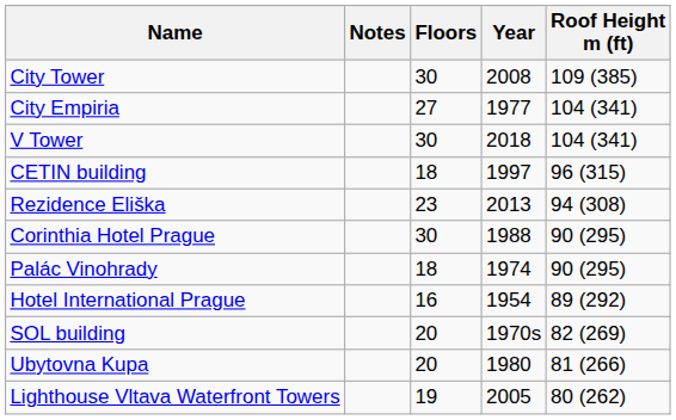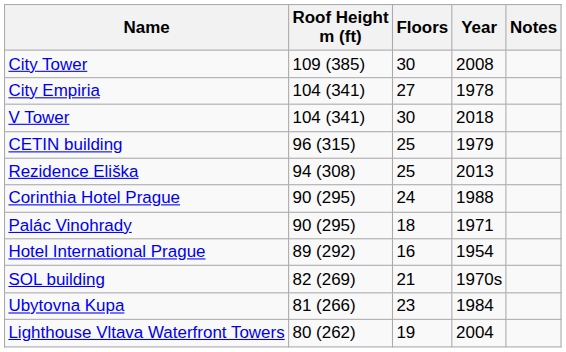columns swapped: Roof Height m (ft) <-> Notes
City Empiria | Year: 1977 -> 1978
CETIN building | Floors: 18 -> 25
CETIN building | Year: 1997 -> 1979
Rezidence Eliška | Floors: 23 -> 25
Corinthia Hotel Prague | Floors: 30 -> 24
Palác Vinohrady | Year: 1974 -> 1971
SOL building | Floors: 20 -> 21
Ubytovna Kupa | Floors: 20 -> 23
Ubytovna Kupa | Year: 1980 -> 1984
Lighthouse Vltava Waterfront Towers | Year: 2005 -> 2004
